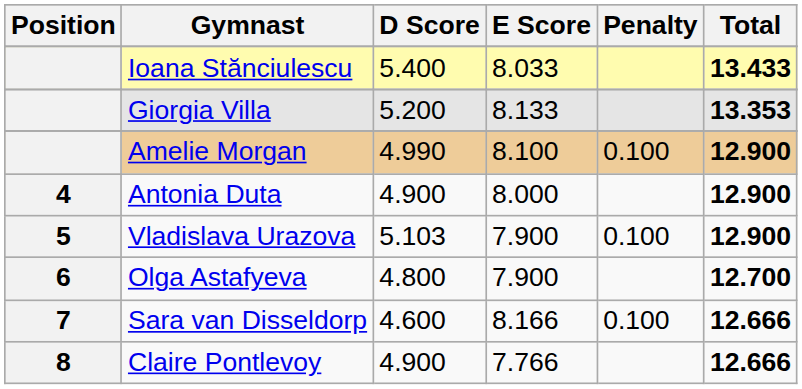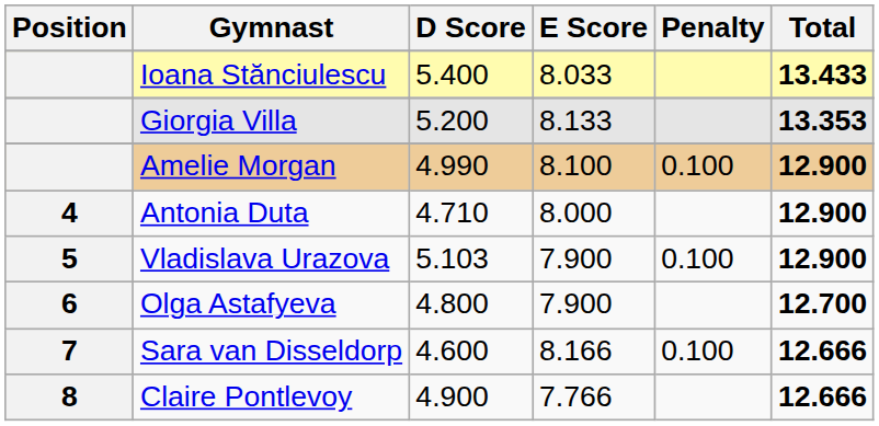Antonia Duta | D Score: 4.900 -> 4.710
